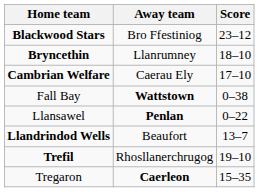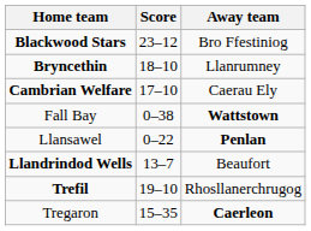columns swapped: Score <-> Away team
